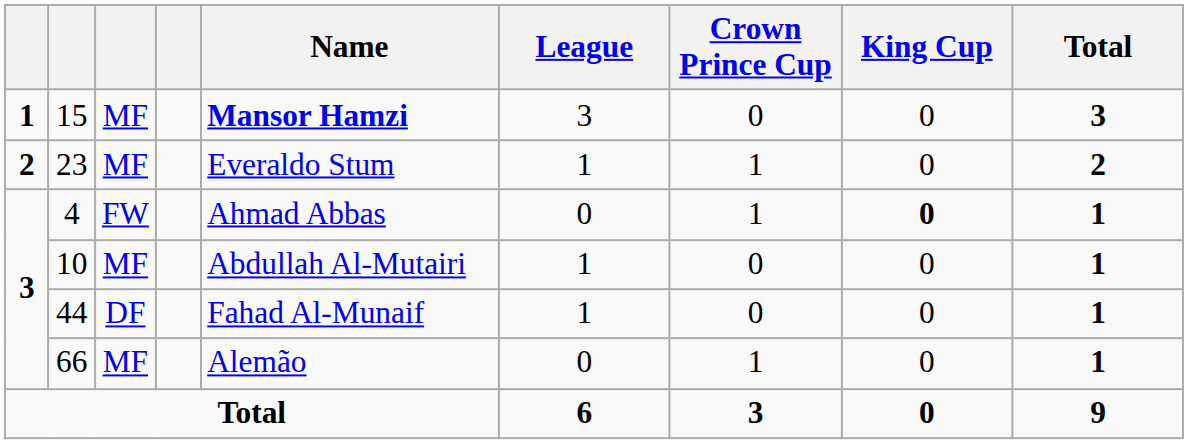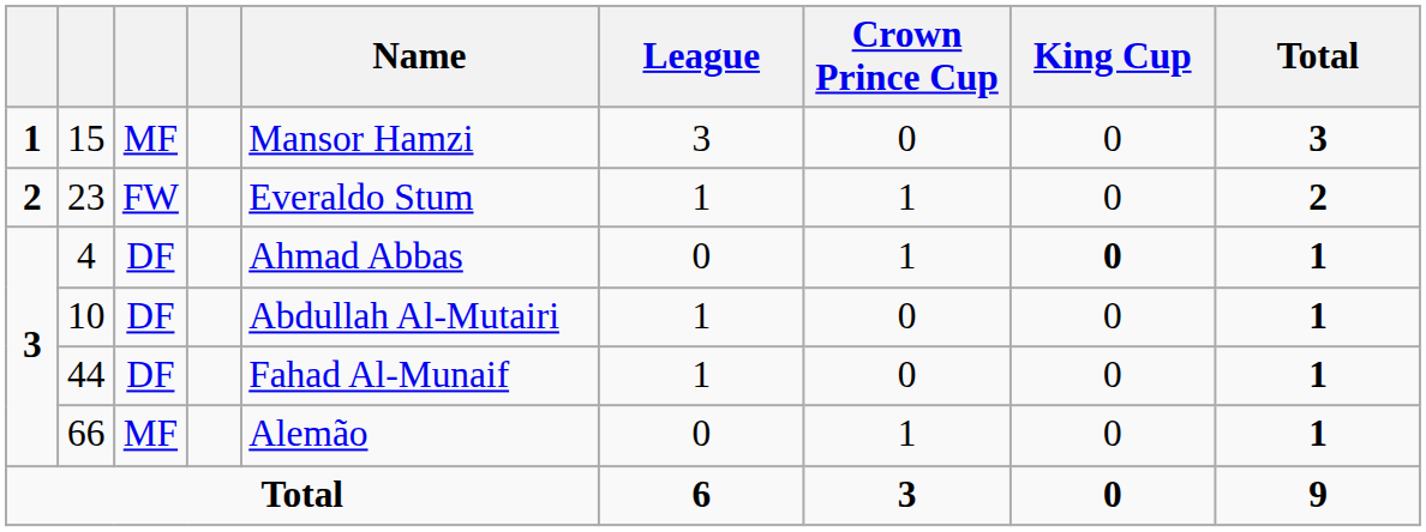15 | Name: bold -> normal
23 | column 3: MF -> FW
4 | column 3: FW -> DF
10 | column 3: MF -> DF
